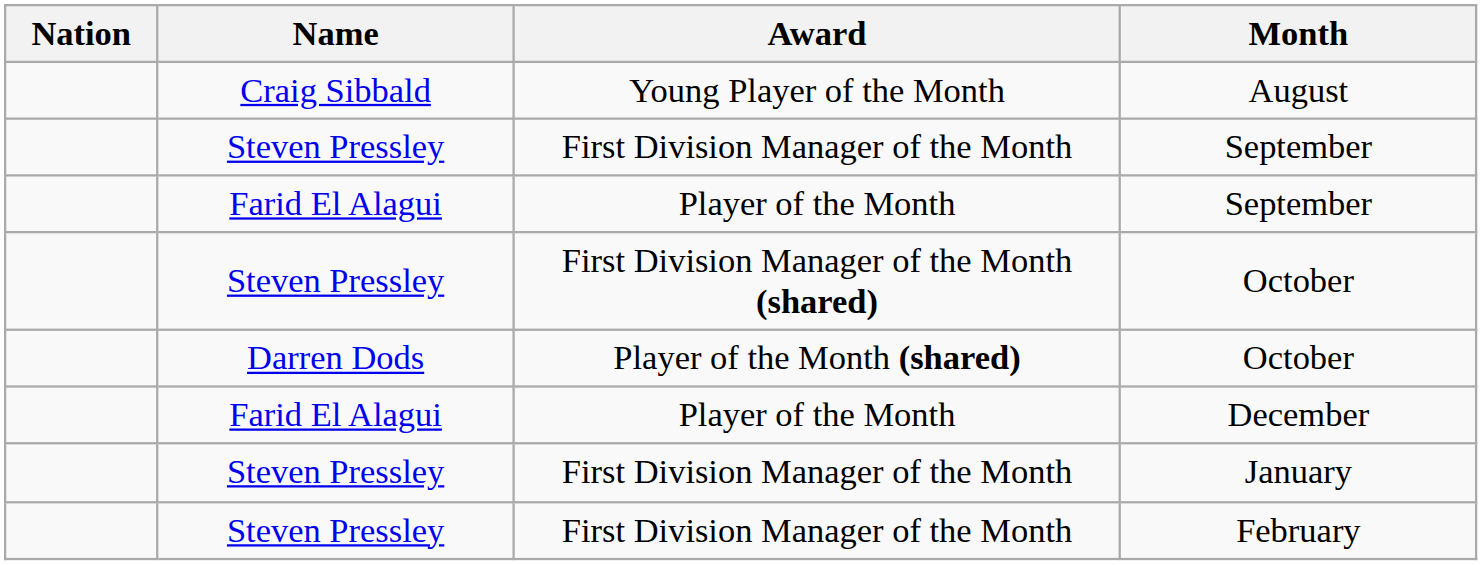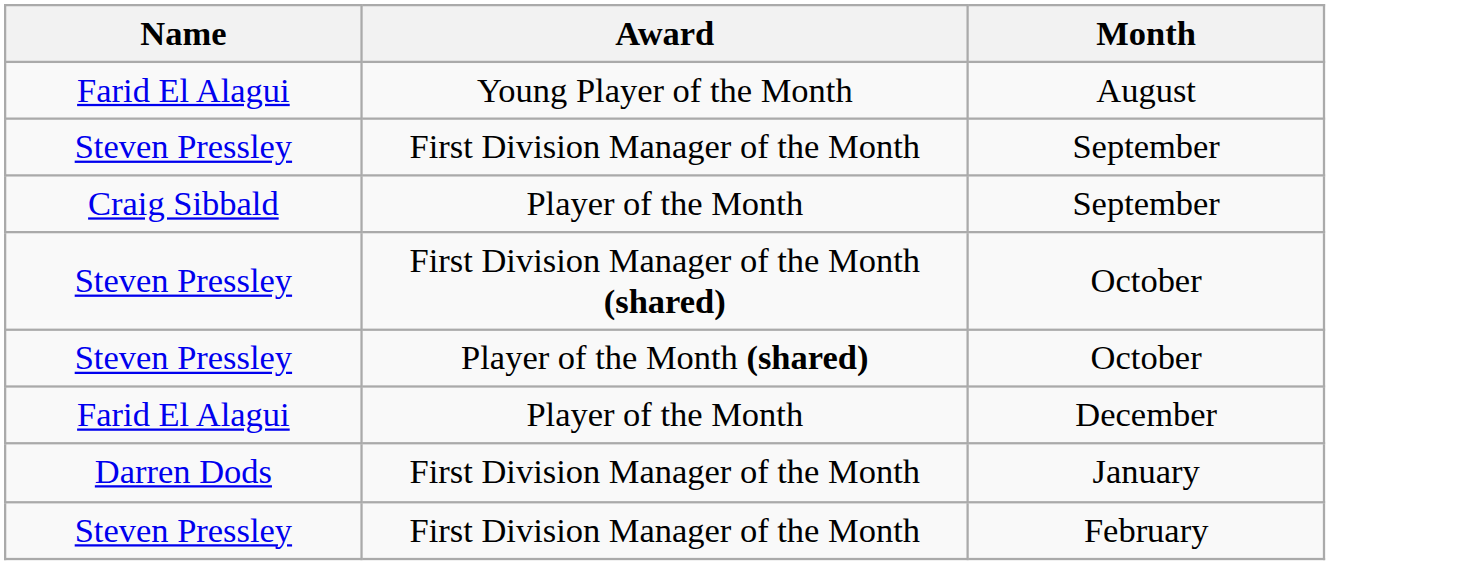- column: Nation
August | Name: Craig Sibbald -> Farid El Alagui
Player of the Month / September | Name: Farid El Alagui -> Craig Sibbald
Player of the Month (shared) / October | Name: Darren Dods -> Steven Pressley
January | Name: Steven Pressley -> Darren Dods
